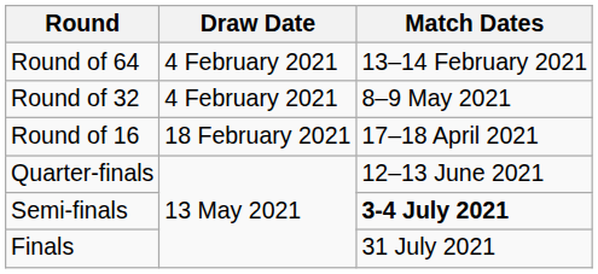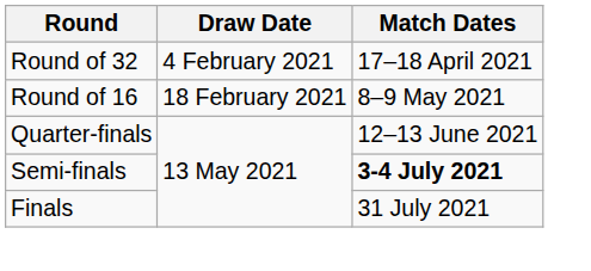- row: Round of 64 | 4 February 2021 | 13–14 February 2021
Round of 32 | Match Dates: 8–9 May 2021 -> 17–18 April 2021
Round of 16 | Match Dates: 17–18 April 2021 -> 8–9 May 2021
